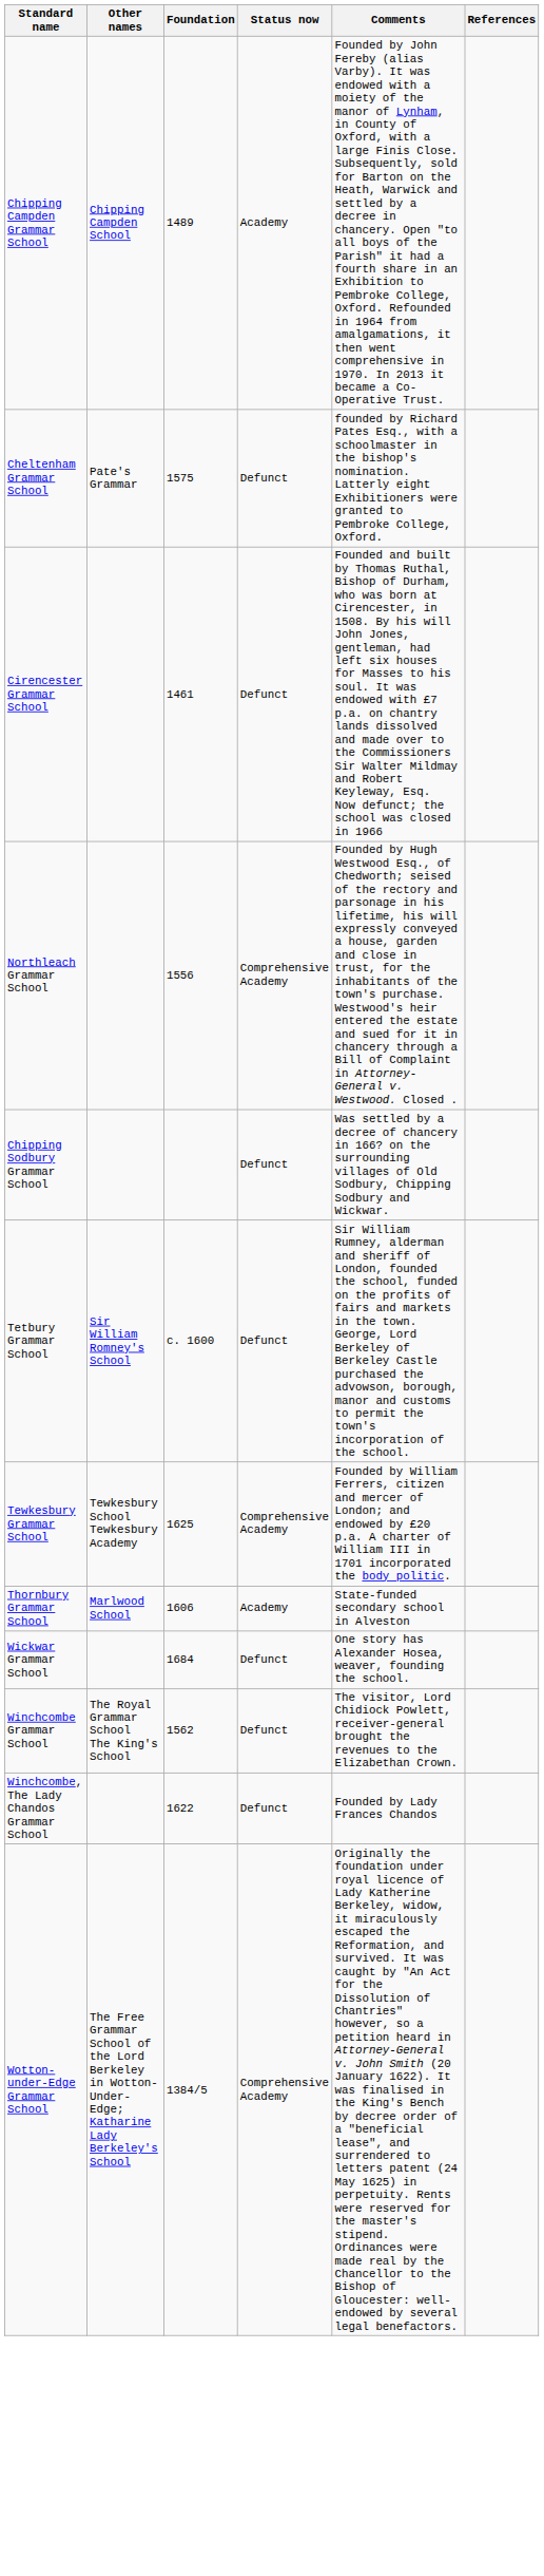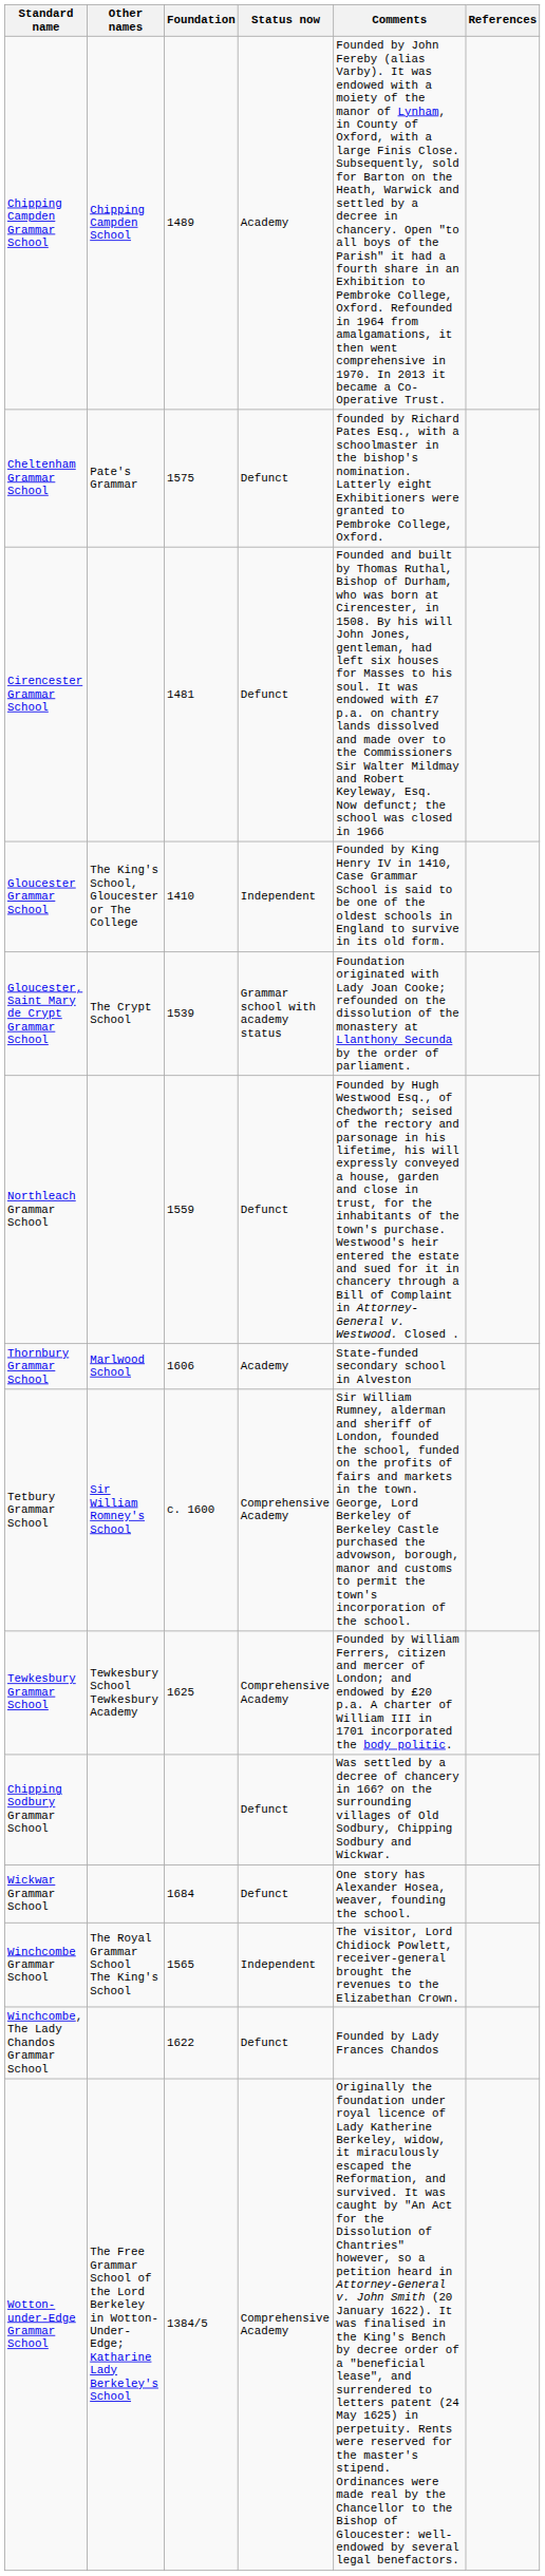Cirencester Grammar School | Foundation: 1461 -> 1481
+ row: Gloucester Grammar School | The King's School, Gloucester or The College | 1410 | Independent | Founded by King Henry IV in 1410, Case Grammar School is said to be one of the oldest schools in England to survive in its old form.
+ row: Gloucester, Saint Mary de Crypt Grammar School | The Crypt School | 1539 | Grammar school with academy status | Foundation originated with Lady Joan Cooke; refounded on the dissolution of the monastery at Llanthony Secunda by the order of parliament.
Northleach Grammar School | Foundation: 1556 -> 1559
Northleach Grammar School | Status now: Comprehensive Academy -> Defunct
rows swapped: Chipping Sodbury Grammar School <-> Thornbury Grammar School
Tetbury Grammar School | Status now: Defunct -> Comprehensive Academy
Winchcombe Grammar School | Foundation: 1562 -> 1565
Winchcombe Grammar School | Status now: Defunct -> Independent
